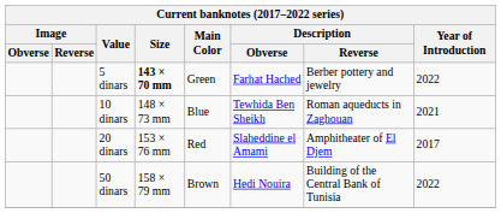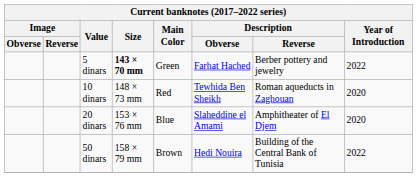10 dinars | Main Color: Blue -> Red
10 dinars | Year of Introduction: 2021 -> 2020
20 dinars | Main Color: Red -> Blue
20 dinars | Year of Introduction: 2017 -> 2020
